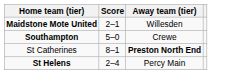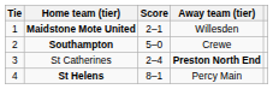+ column: Tie | 1 | 2 | 3 | 4
St Catherines | Score: 8–1 -> 2–4
St Helens | Score: 2–4 -> 8–1
